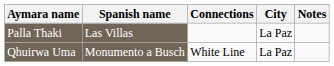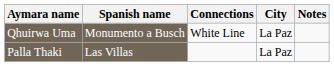rows swapped: Qhuirwa Uma <-> Palla Thaki
